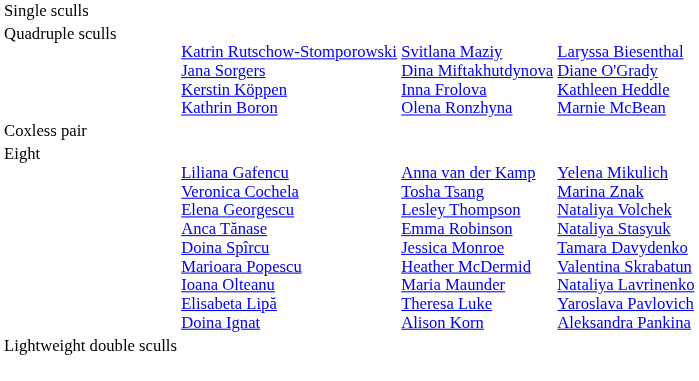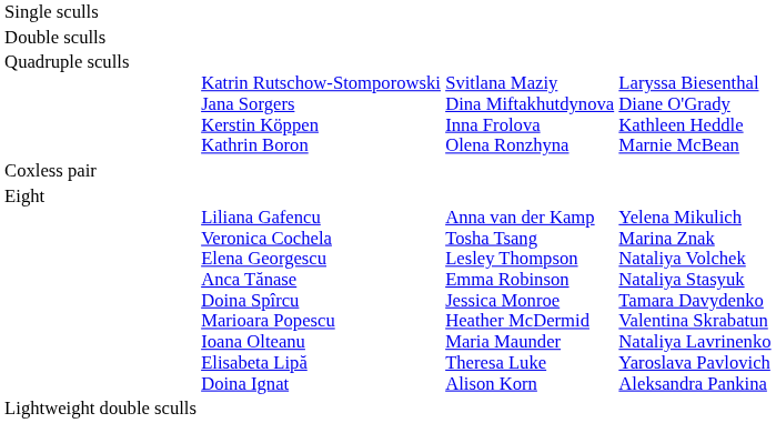+ row: Double sculls
